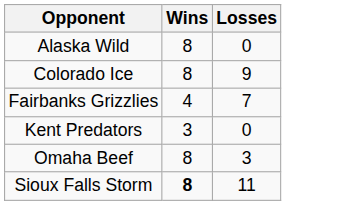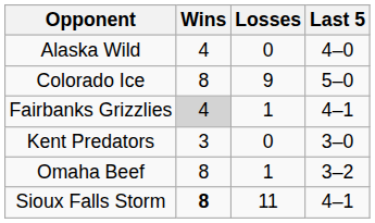+ column: Last 5 | 4–0 | 5–0 | 4–1 | 3–0 | 3–2 | 4–1
Alaska Wild | Wins: 8 -> 4
Fairbanks Grizzlies | Wins: no background -> lightgrey background
Fairbanks Grizzlies | Losses: 7 -> 1
Omaha Beef | Losses: 3 -> 1
